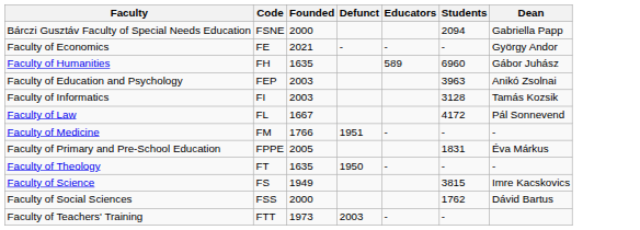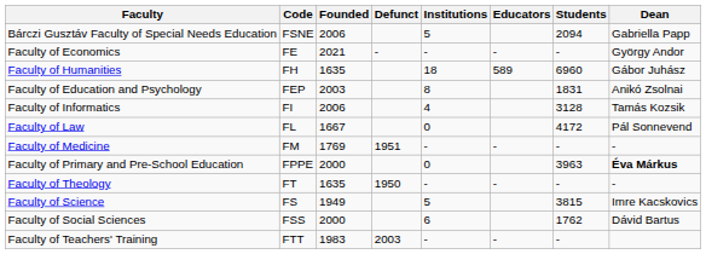+ column: Institutions | 5 | - | 18 | 8 | 4 | 0 | - | 0 | - | 5 | 6 | -
Bárczi Gusztáv Faculty of Special Needs Education | Founded: 2000 -> 2006
Faculty of Education and Psychology | Students: 3963 -> 1831
Faculty of Informatics | Founded: 2003 -> 2006
Faculty of Medicine | Founded: 1766 -> 1769
Faculty of Primary and Pre-School Education | Founded: 2005 -> 2000
Faculty of Primary and Pre-School Education | Students: 1831 -> 3963
Faculty of Primary and Pre-School Education | Dean: normal -> bold
Faculty of Teachers' Training | Founded: 1973 -> 1983
